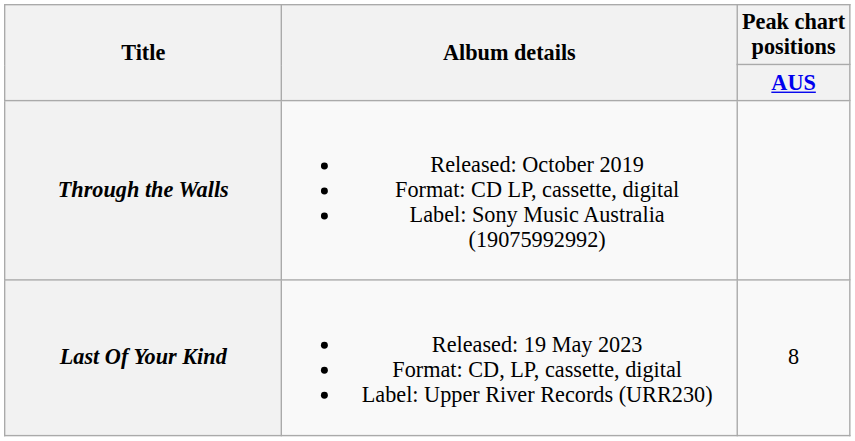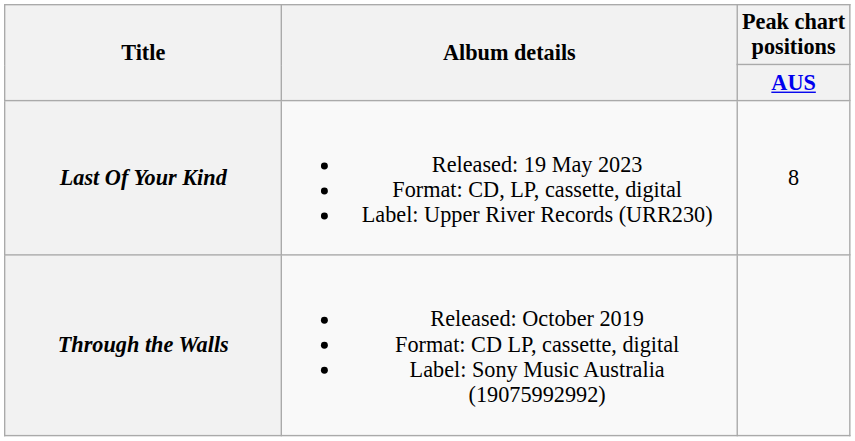rows swapped: Through the Walls <-> Last Of Your Kind
